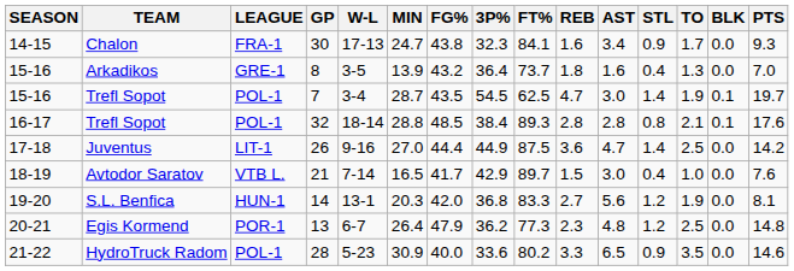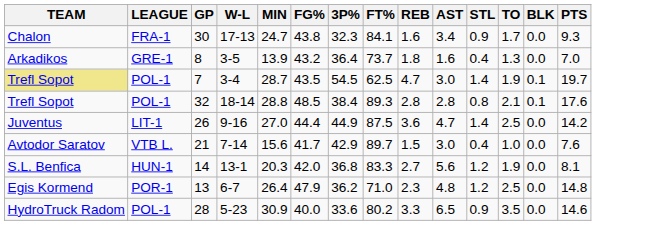- column: SEASON | 14-15 | 15-16 | 15-16 | 16-17 | 17-18 | 18-19 | 19-20 | 20-21 | 21-22
7 | TEAM: no background -> khaki background
21 | MIN: 16.5 -> 15.6
13 | FT%: 77.3 -> 71.0
